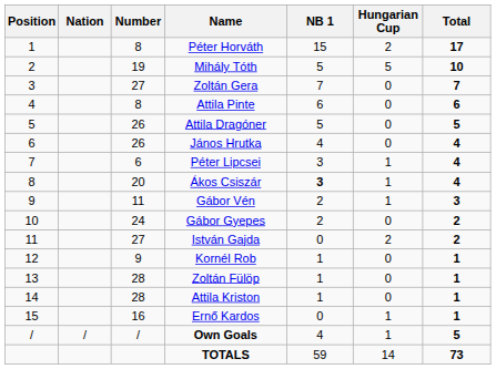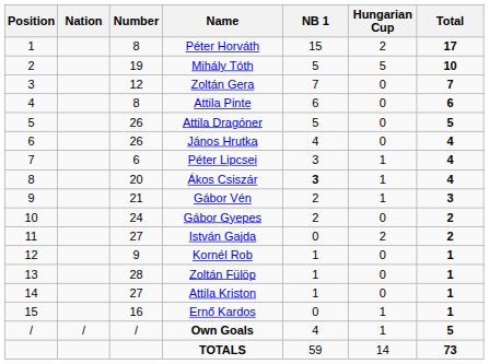Zoltán Gera | Number: 27 -> 12
Gábor Vén | Number: 11 -> 21
Attila Kriston | Number: 28 -> 27
